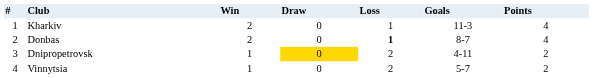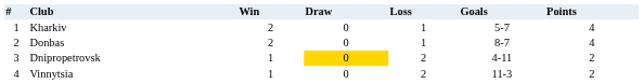Kharkiv | column 6: 11-3 -> 5-7
Donbas | column 5: bold -> normal
Vinnytsia | column 6: 5-7 -> 11-3
